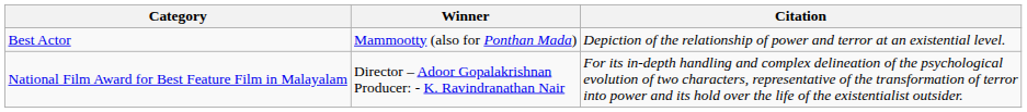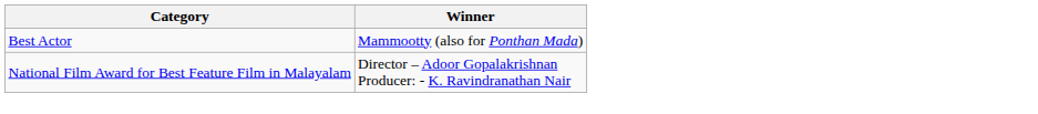- column: Citation | Depiction of the relationship of power and terror at an existential level. | For its in-depth handling and complex delineation of the psychological evolution of two characters, representative of the transformation of terror into power and its hold over the life of the existentialist outsider.
